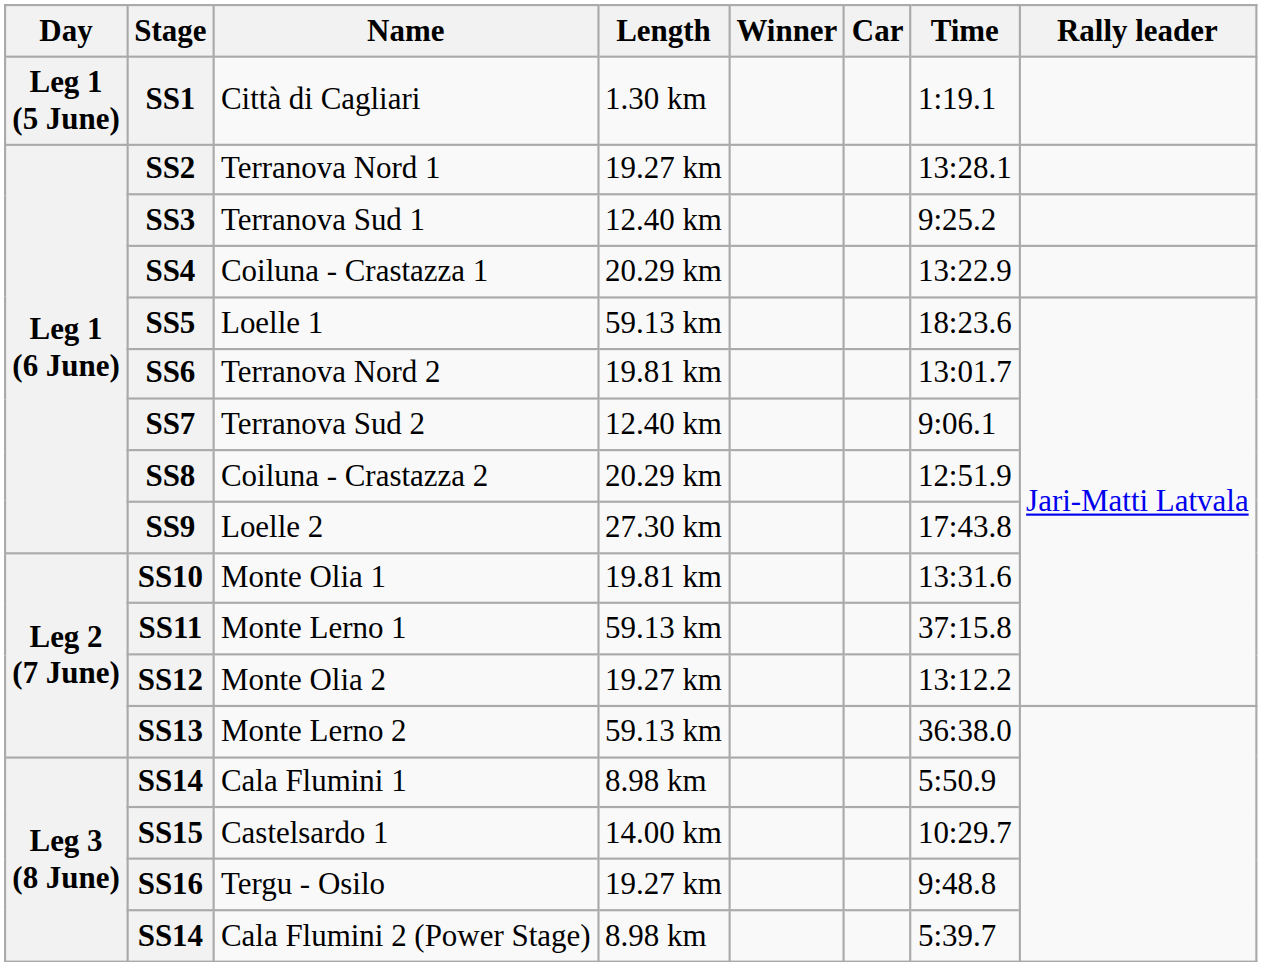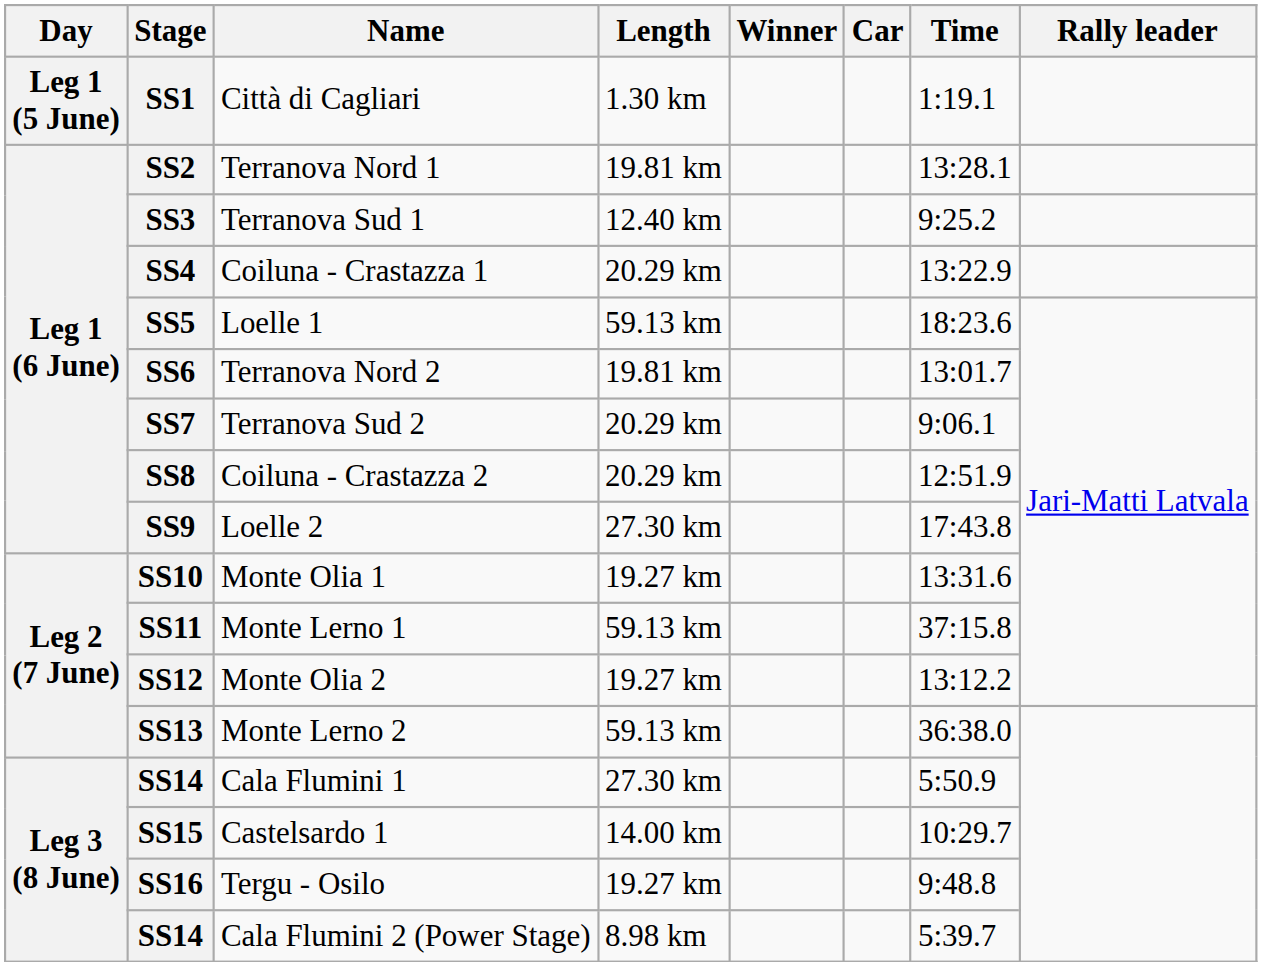SS2 | Length: 19.27 km -> 19.81 km
SS7 | Length: 12.40 km -> 20.29 km
SS10 | Length: 19.81 km -> 19.27 km
SS14 / Cala Flumini 1 | Length: 8.98 km -> 27.30 km
